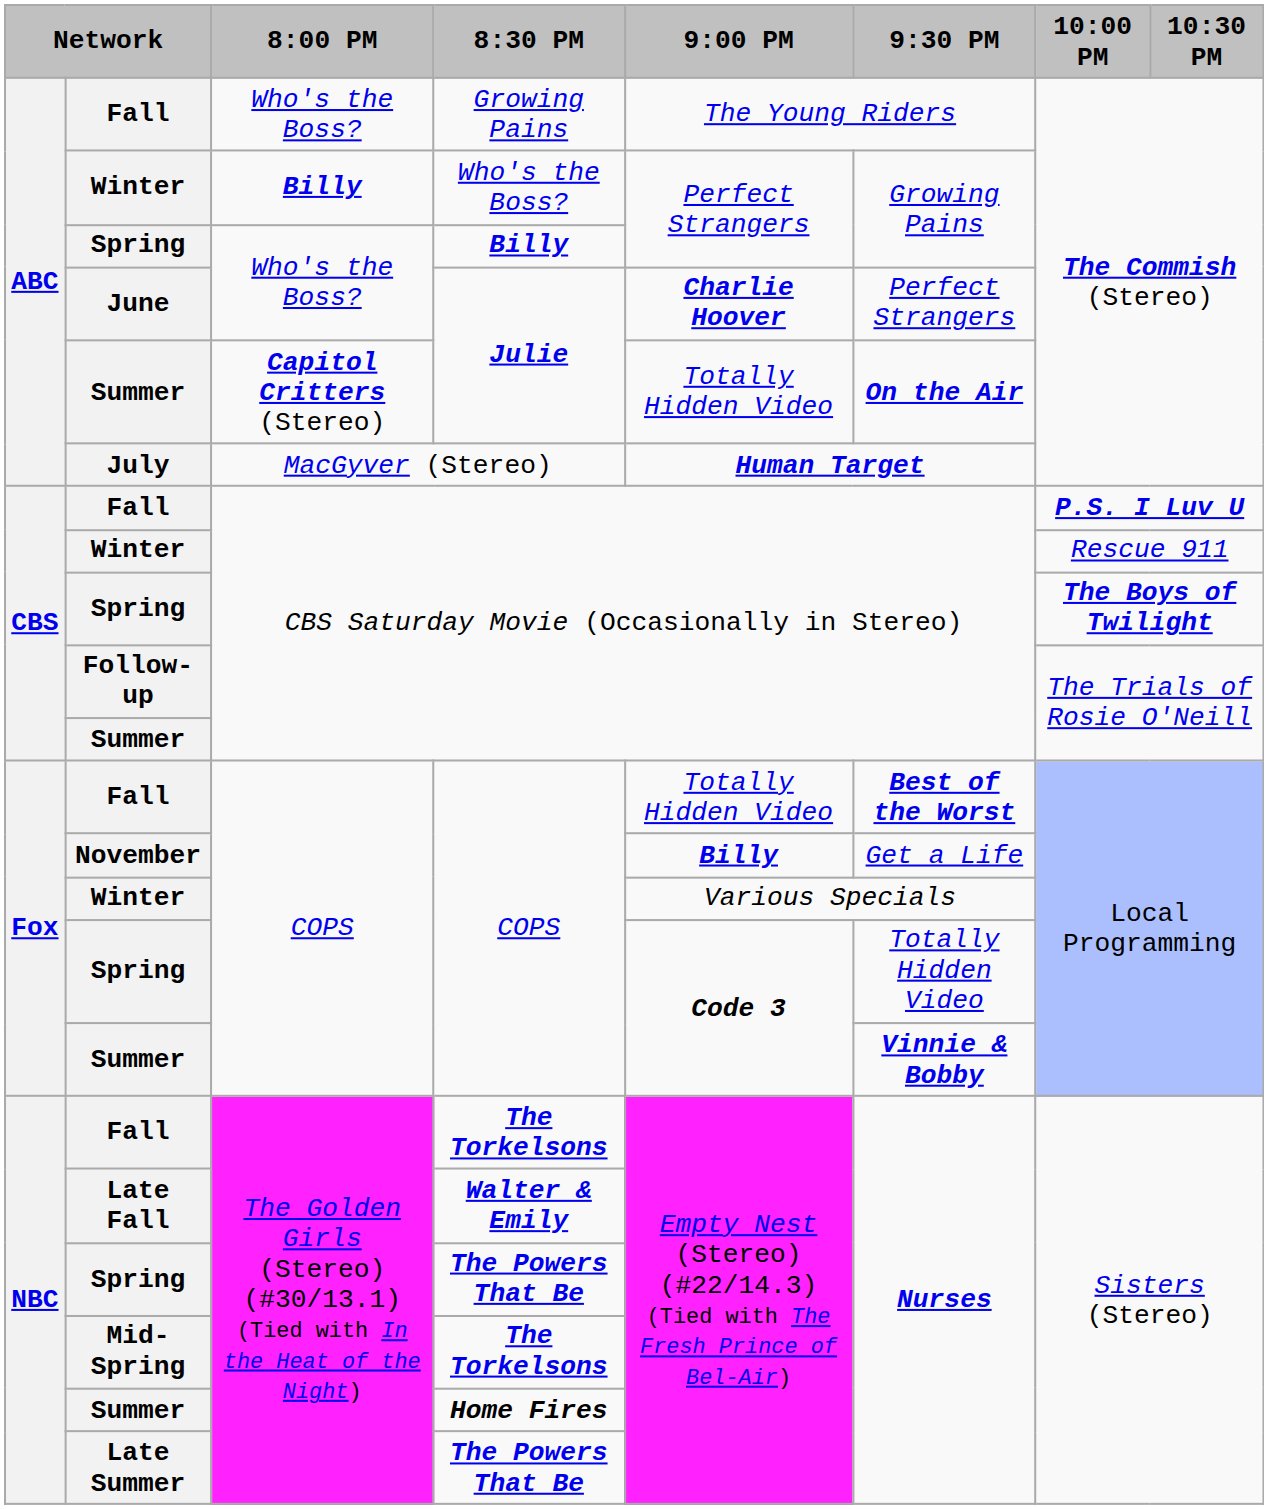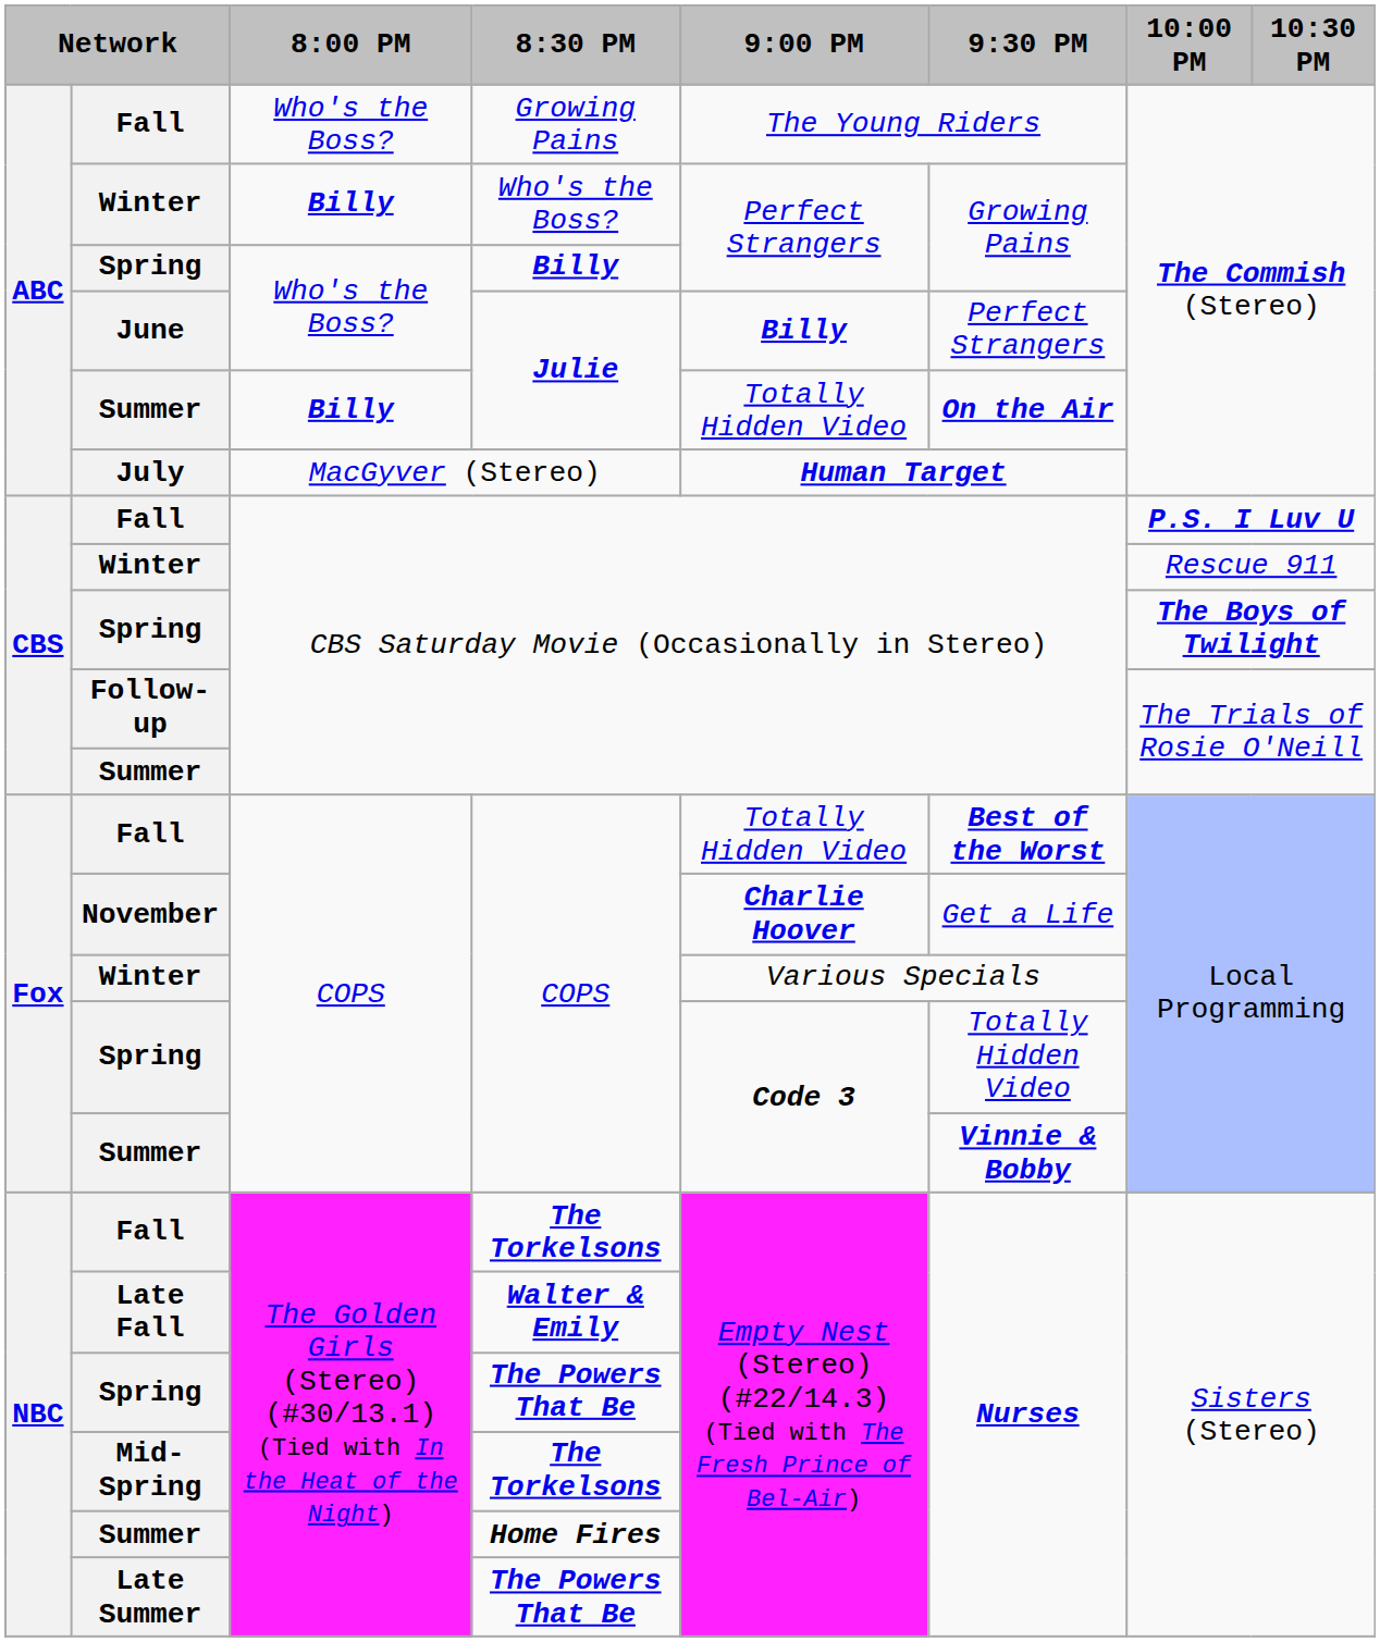June | 9:00 PM: Charlie Hoover -> Billy
Summer / Julie | 8:00 PM: Capitol Critters (Stereo) -> Billy
November | 9:00 PM: Billy -> Charlie Hoover
